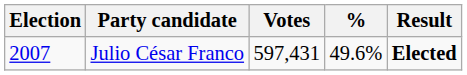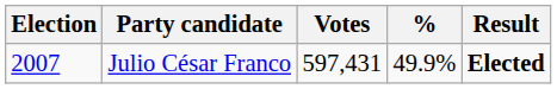Julio César Franco | %: 49.6% -> 49.9%
